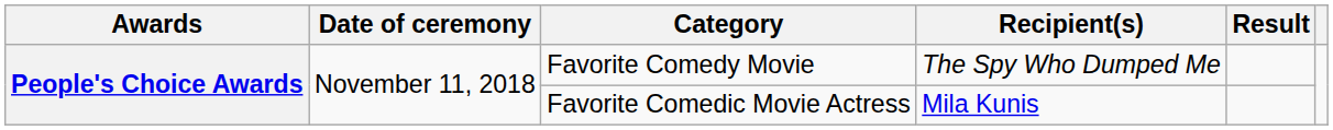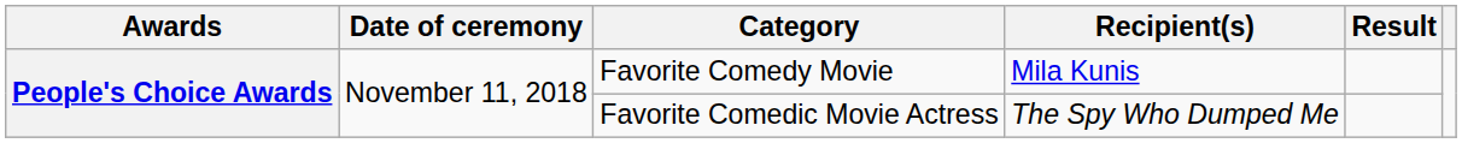Favorite Comedy Movie | Recipient(s): The Spy Who Dumped Me -> Mila Kunis
Favorite Comedic Movie Actress | Recipient(s): Mila Kunis -> The Spy Who Dumped Me
